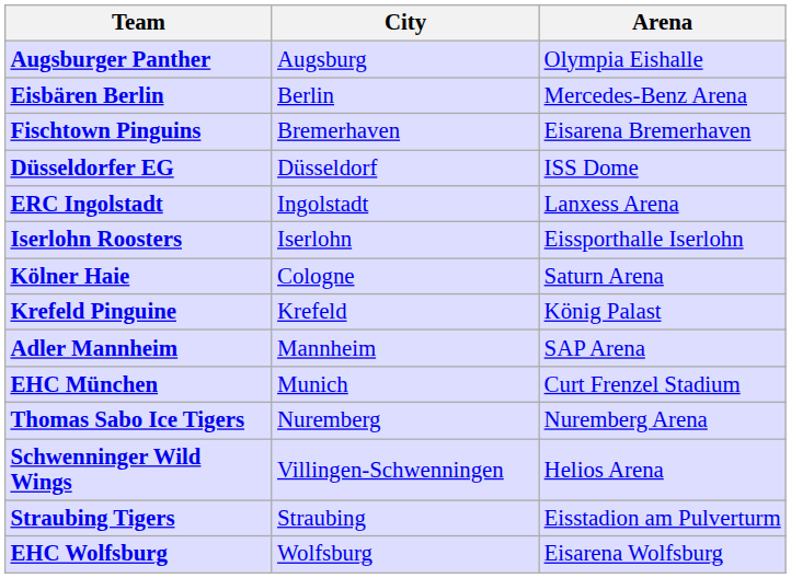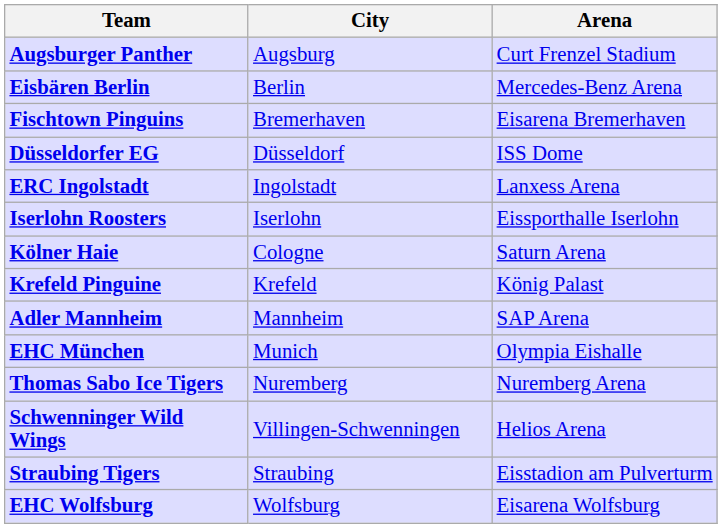Augsburger Panther | Arena: Olympia Eishalle -> Curt Frenzel Stadium
EHC München | Arena: Curt Frenzel Stadium -> Olympia Eishalle
